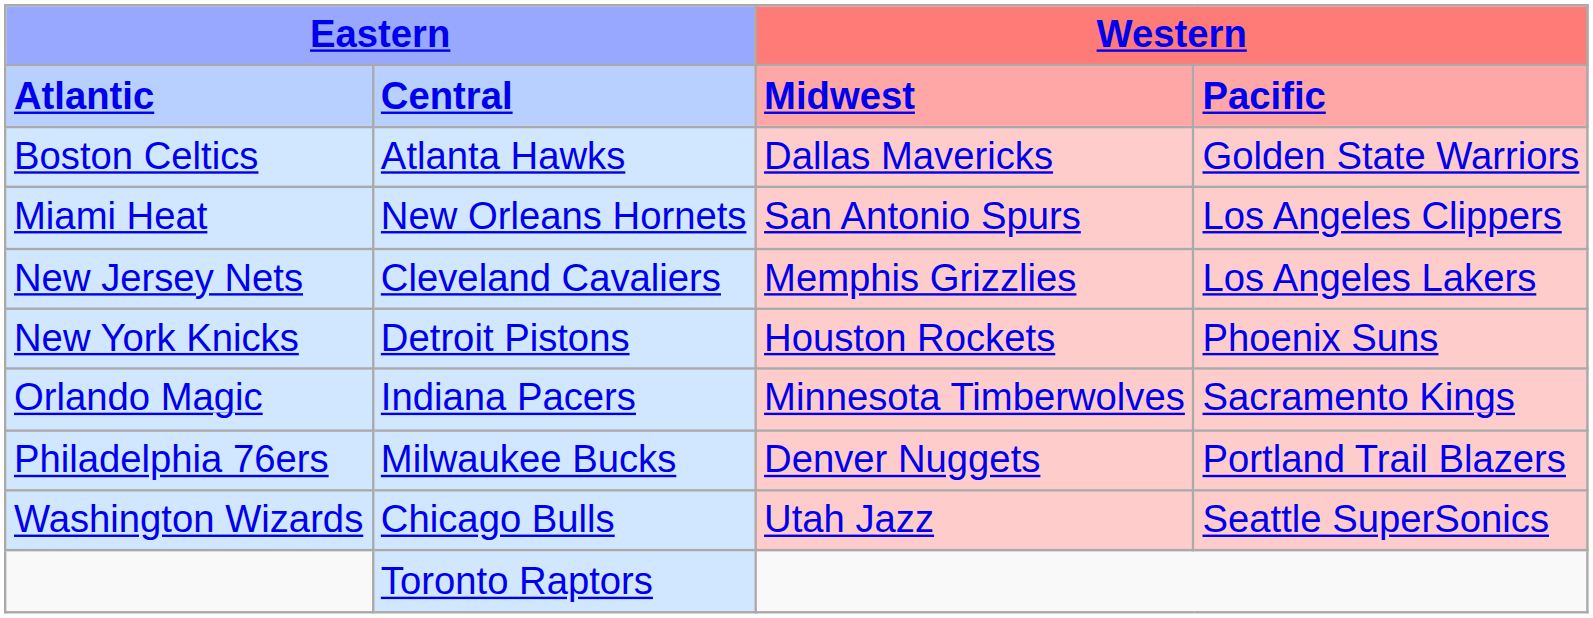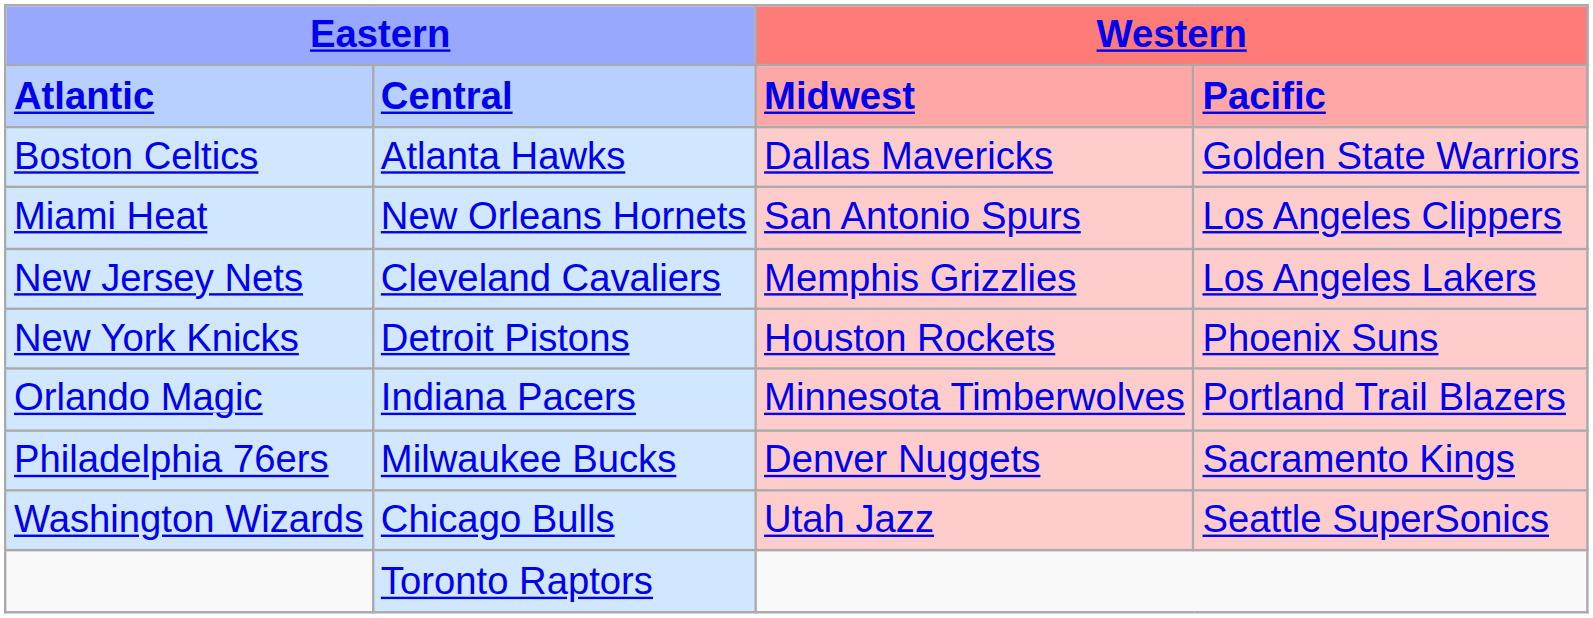Orlando Magic | column 4: Sacramento Kings -> Portland Trail Blazers
Philadelphia 76ers | column 4: Portland Trail Blazers -> Sacramento Kings
